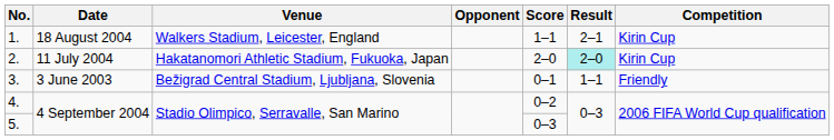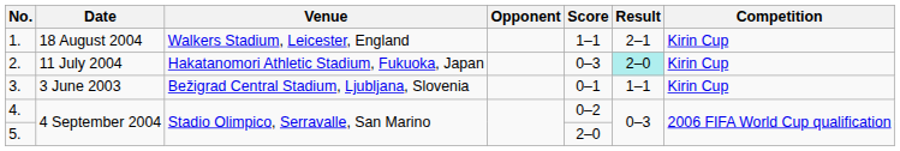2. | Score: 2–0 -> 0–3
3. | Competition: Friendly -> Kirin Cup
5. | Score: 0–3 -> 2–0
